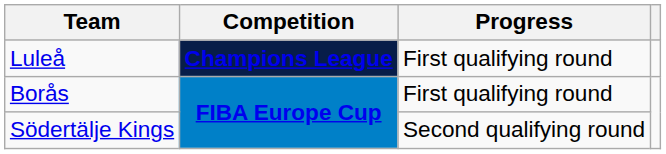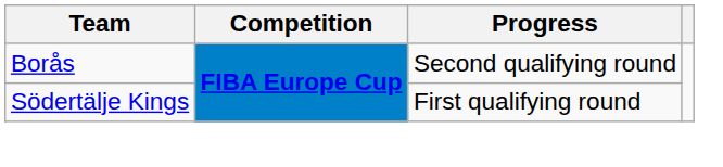- row: Luleå | Champions League | First qualifying round
Borås | Progress: First qualifying round -> Second qualifying round
Södertälje Kings | Progress: Second qualifying round -> First qualifying round
